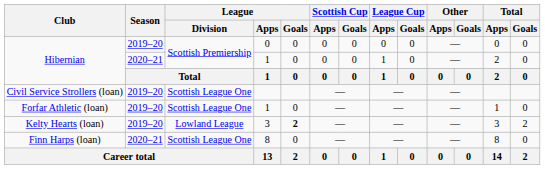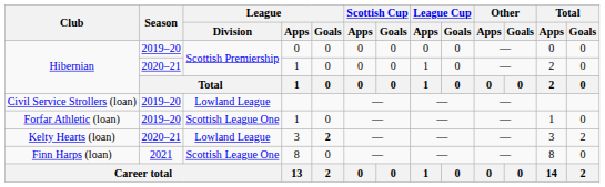Civil Service Strollers (loan) | League / Division: Scottish League One -> Lowland League
Kelty Hearts (loan) | Season: 2019–20 -> 2020–21
Finn Harps (loan) | Season: 2020–21 -> 2021
